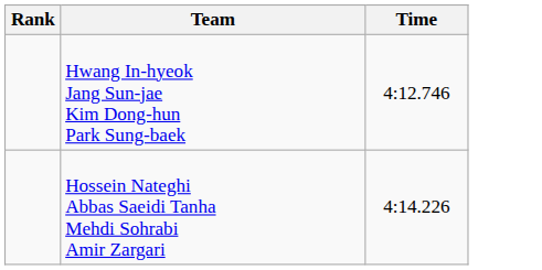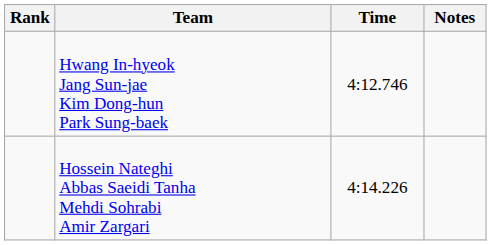+ column: Notes
